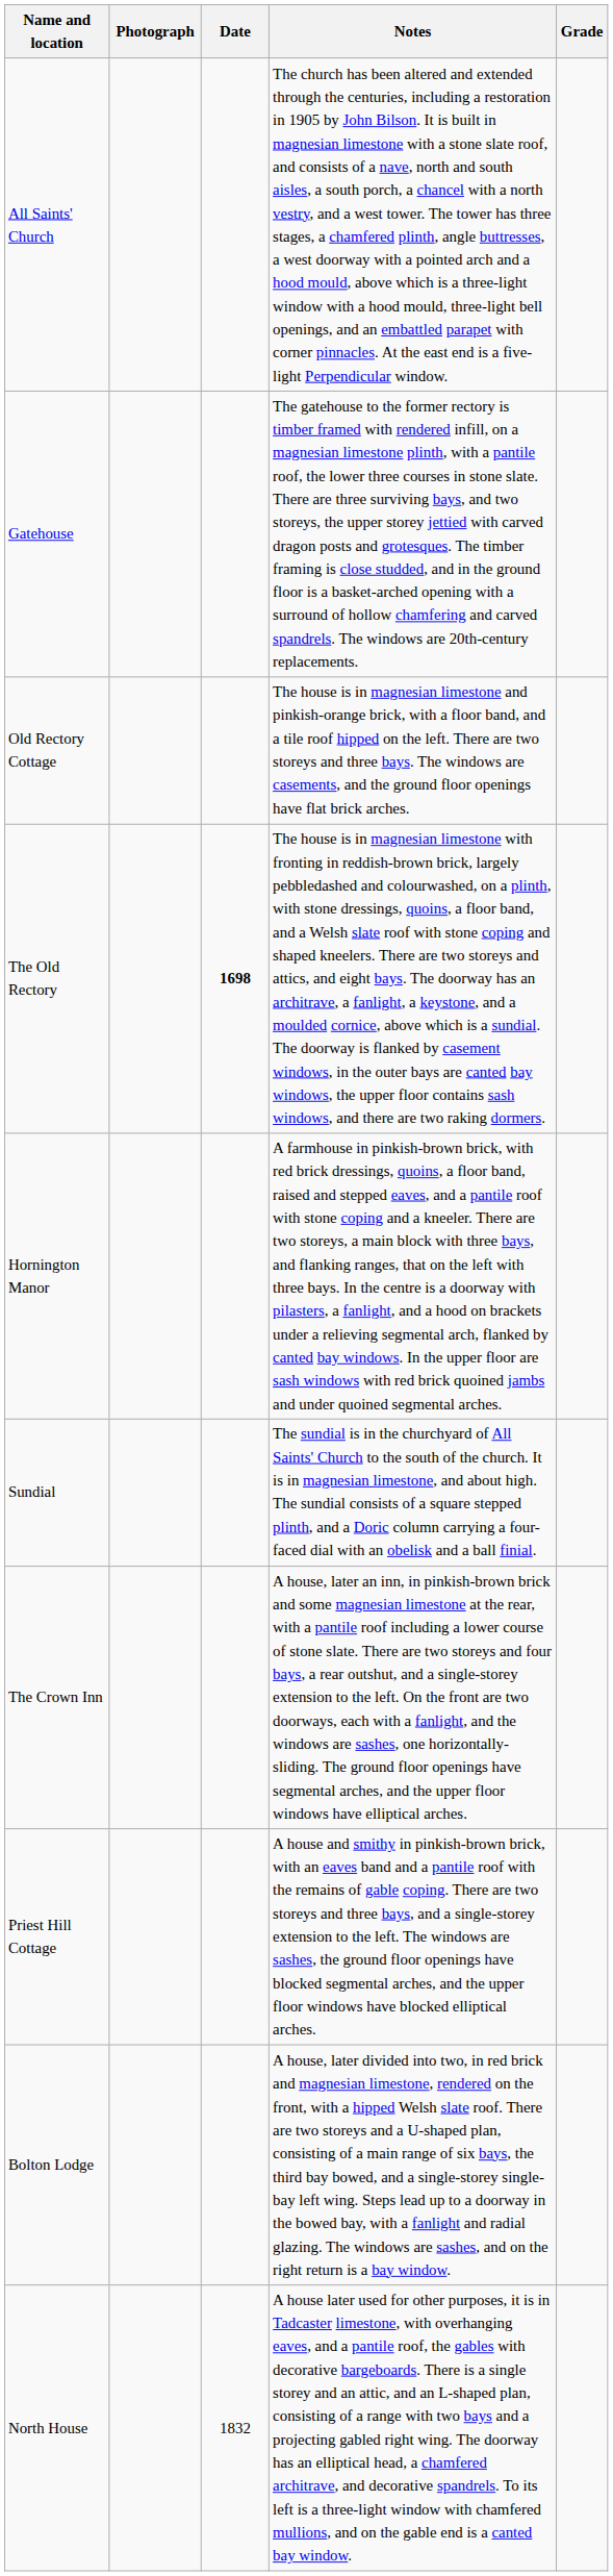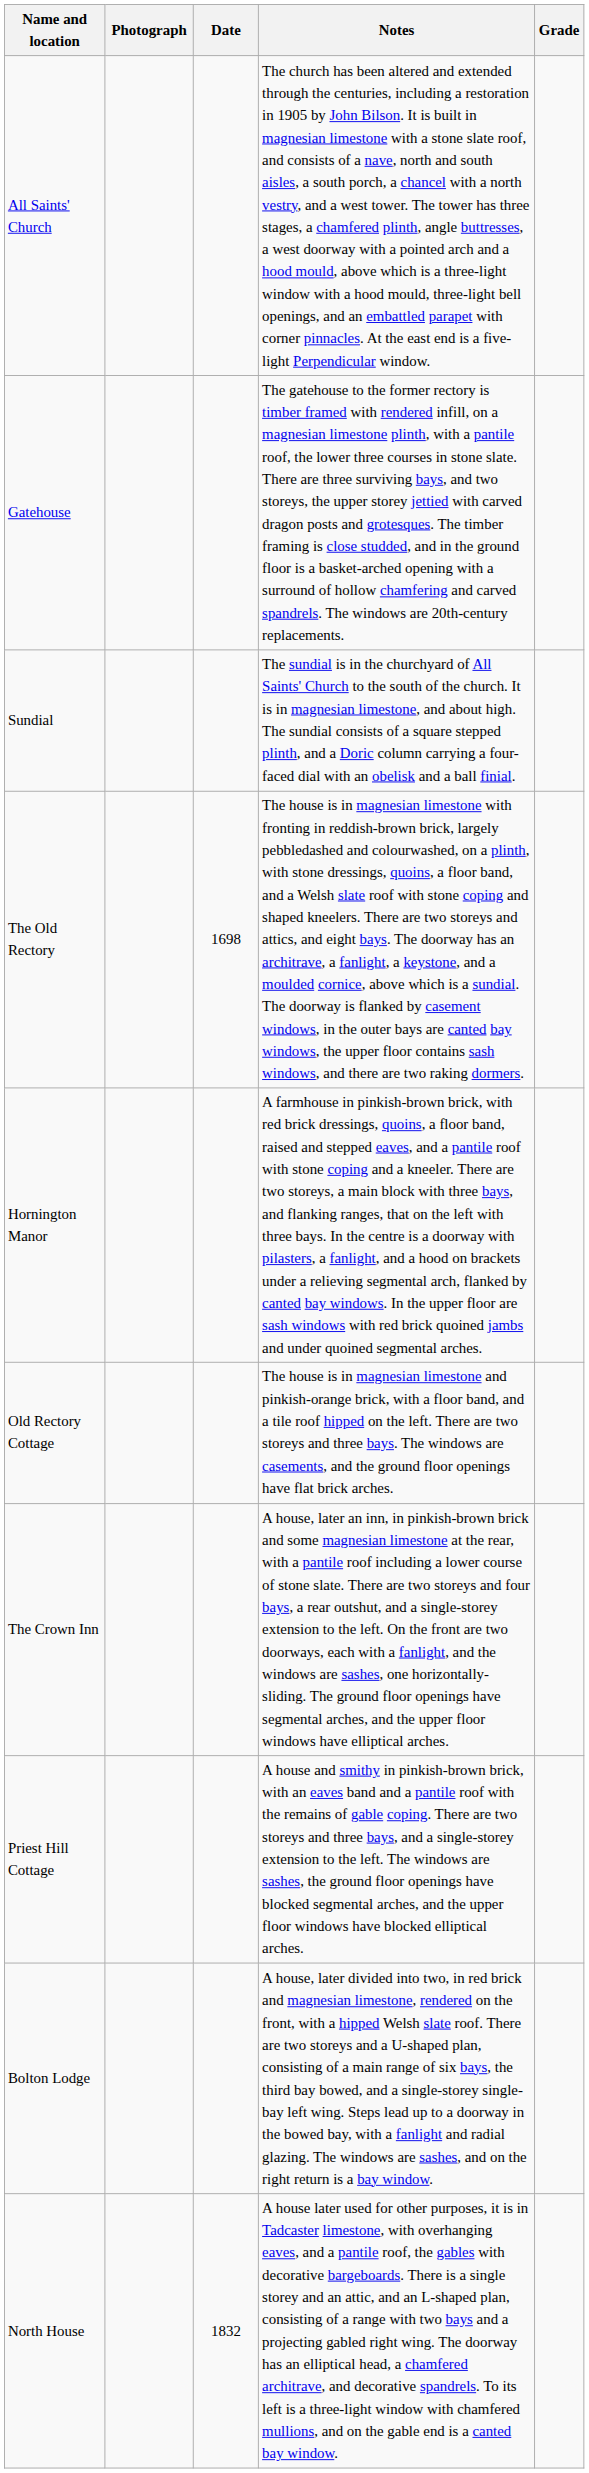rows swapped: Sundial <-> Old Rectory Cottage
The Old Rectory | Date: bold -> normal
